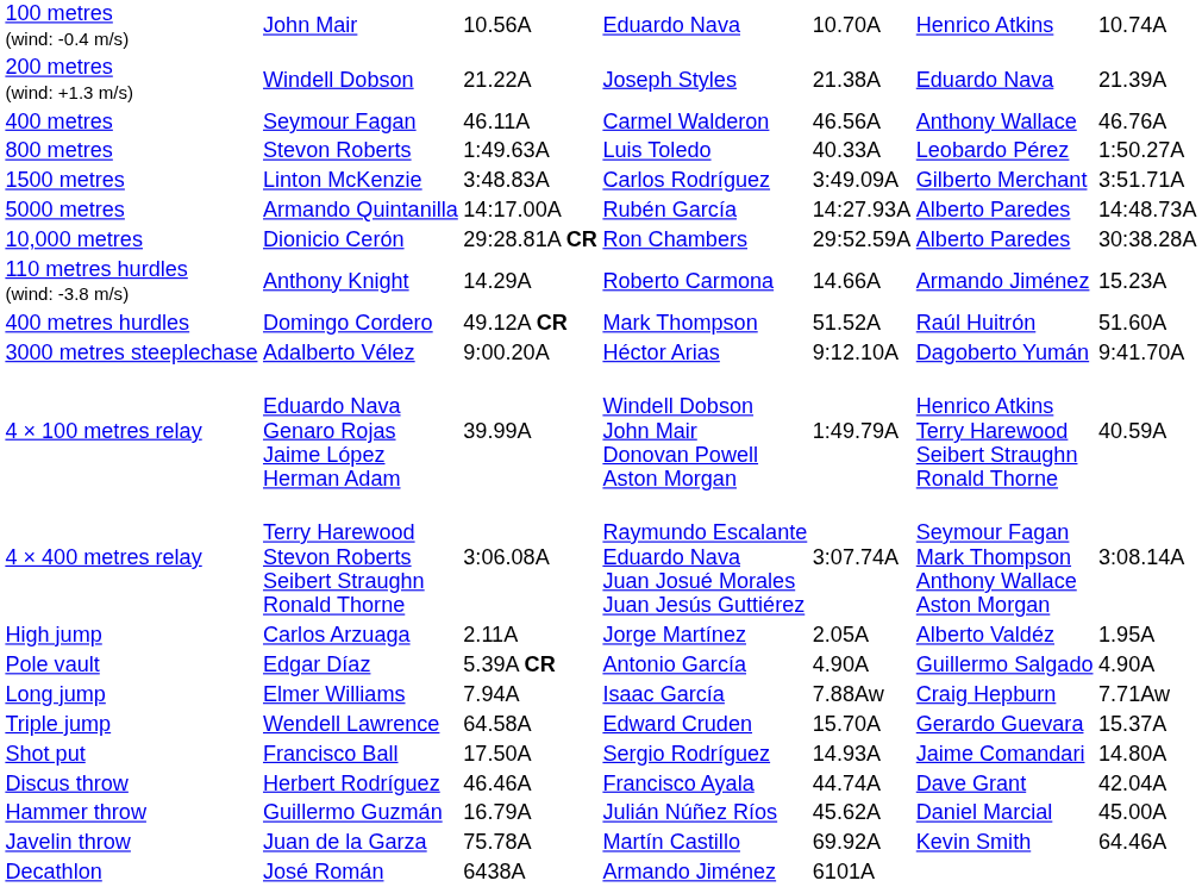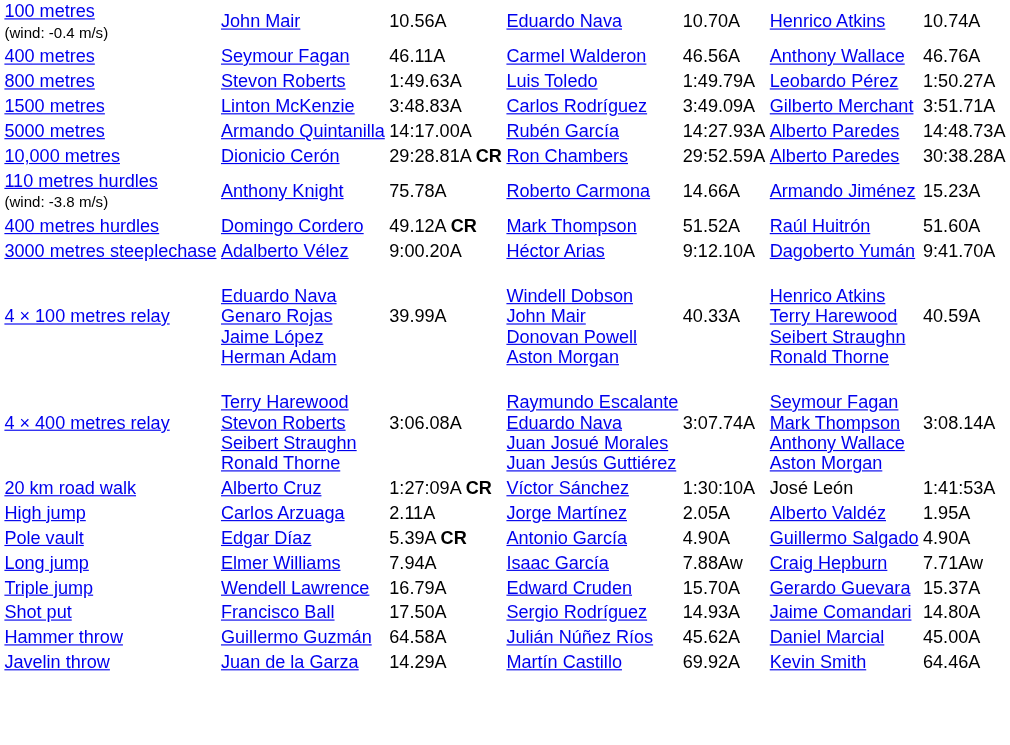- row: 200 metres (wind: +1.3 m/s) | Windell Dobson | 21.22A | Joseph Styles | 21.38A | Eduardo Nava | 21.39A
800 metres | column 5: 40.33A -> 1:49.79A
110 metres hurdles (wind: -3.8 m/s) | column 3: 14.29A -> 75.78A
4 × 100 metres relay | column 5: 1:49.79A -> 40.33A
+ row: 20 km road walk | Alberto Cruz | 1:27:09A CR | Víctor Sánchez | 1:30:10A | José León | 1:41:53A
Triple jump | column 3: 64.58A -> 16.79A
- row: Discus throw | Herbert Rodríguez | 46.46A | Francisco Ayala | 44.74A | Dave Grant | 42.04A
Hammer throw | column 3: 16.79A -> 64.58A
Javelin throw | column 3: 75.78A -> 14.29A
- row: Decathlon | José Román | 6438A | Armando Jiménez | 6101A
